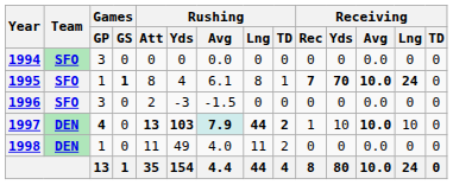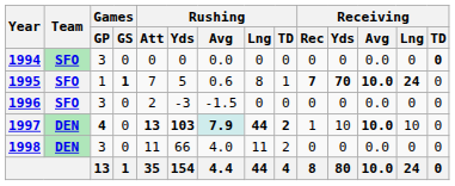1994 | Receiving / TD: normal -> bold
1995 | Rushing / Att: 8 -> 7
1995 | Rushing / Yds: 4 -> 5
1995 | Rushing / Avg: 6.1 -> 0.6
1998 | Games / GP: 1 -> 3
1998 | Rushing / Yds: 49 -> 66
